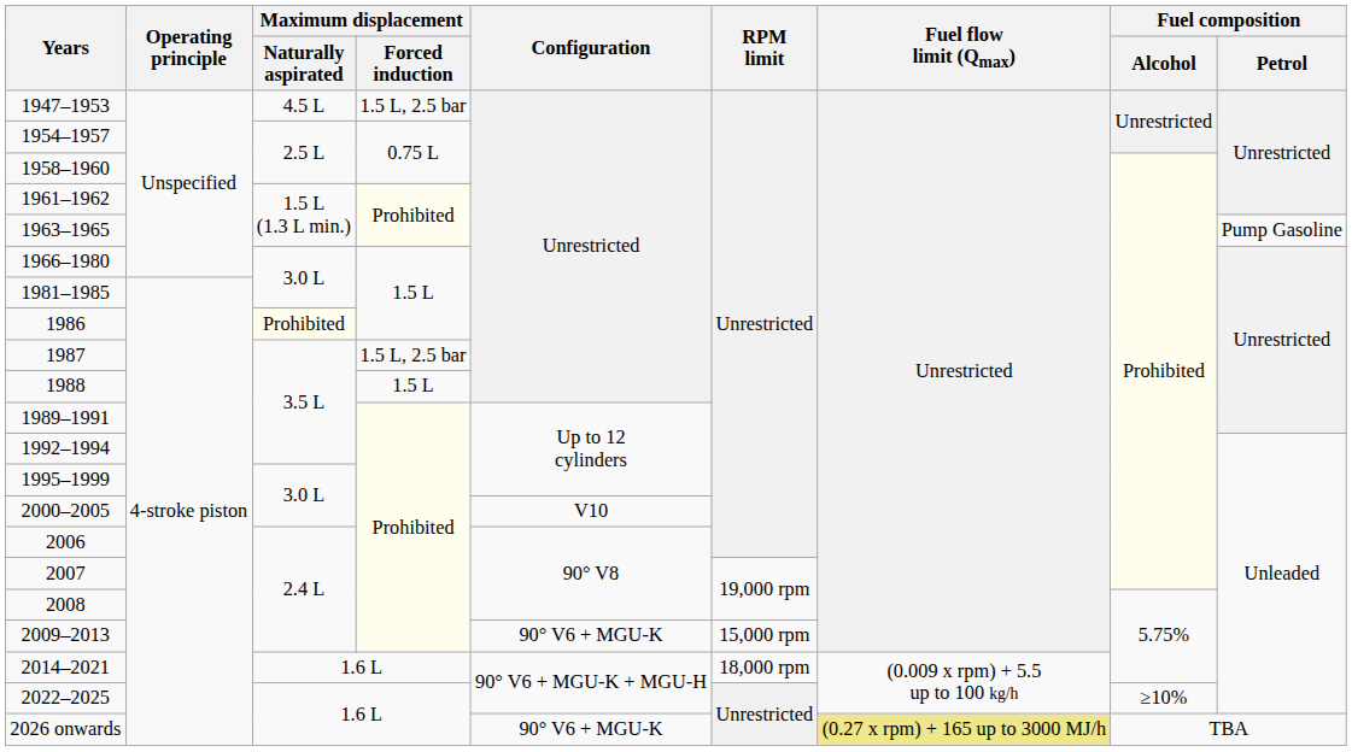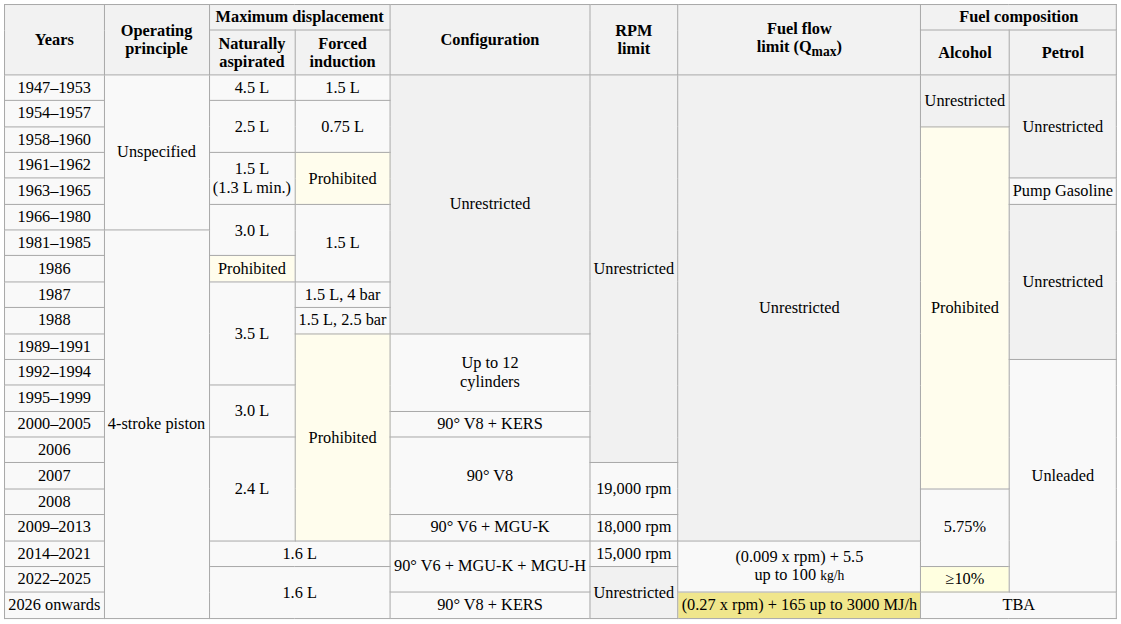1947–1953 | Maximum displacement / Forced induction: 1.5 L, 2.5 bar -> 1.5 L
1987 | Maximum displacement / Forced induction: 1.5 L, 2.5 bar -> 1.5 L, 4 bar
1988 | Maximum displacement / Forced induction: 1.5 L -> 1.5 L, 2.5 bar
2000–2005 | Configuration: V10 -> 90° V8 + KERS
2009–2013 | RPM limit: 15,000 rpm -> 18,000 rpm
2014–2021 | RPM limit: 18,000 rpm -> 15,000 rpm
2022–2025 | Fuel composition / Alcohol: no background -> lightyellow background
2026 onwards | Configuration: 90° V6 + MGU-K -> 90° V8 + KERS
